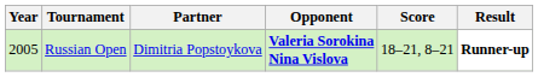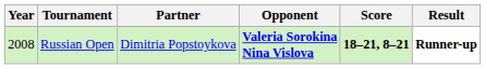Russian Open | Year: 2005 -> 2008
Russian Open | Score: normal -> bold
